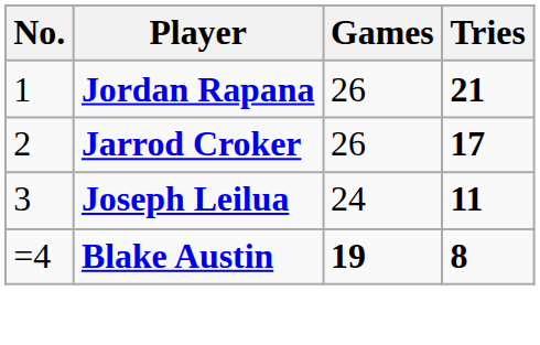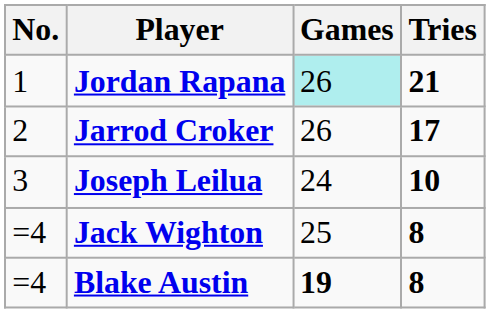Jordan Rapana | Games: no background -> paleturquoise background
Joseph Leilua | Tries: 11 -> 10
+ row: =4 | Jack Wighton | 25 | 8
